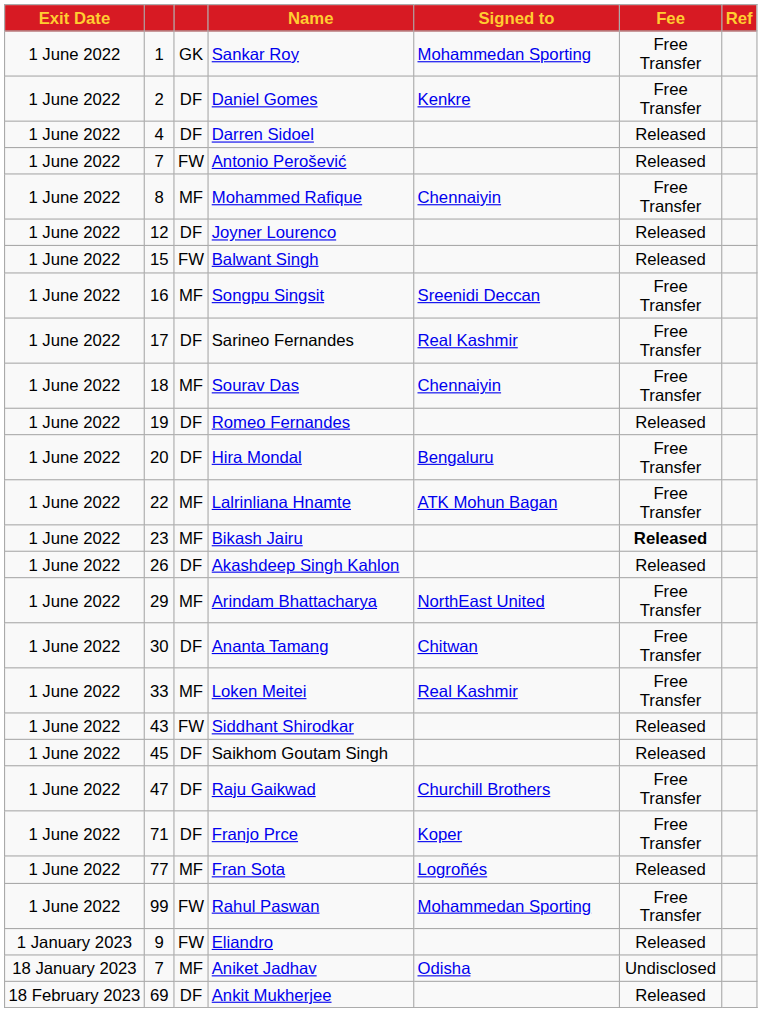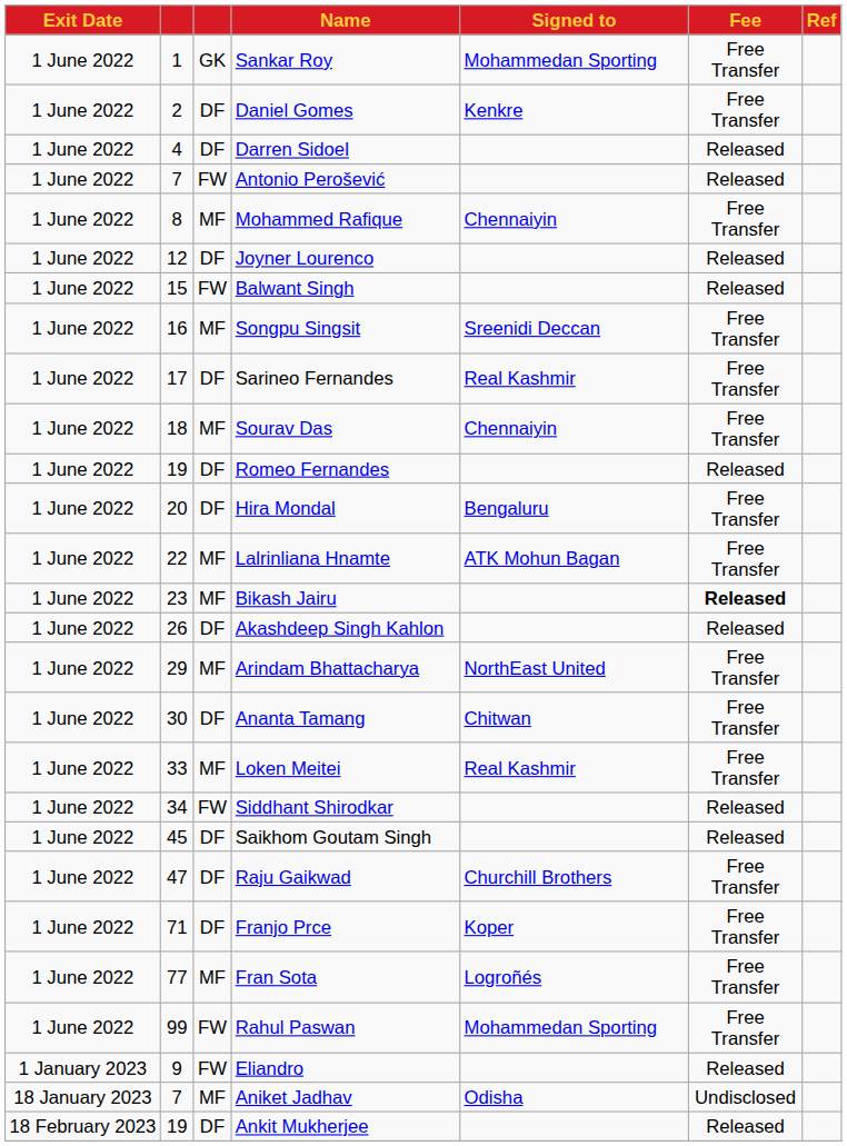Siddhant Shirodkar | column 2: 43 -> 34
Fran Sota | Fee: Released -> Free Transfer
Ankit Mukherjee | column 2: 69 -> 19
